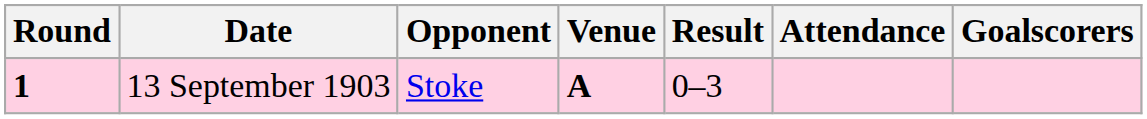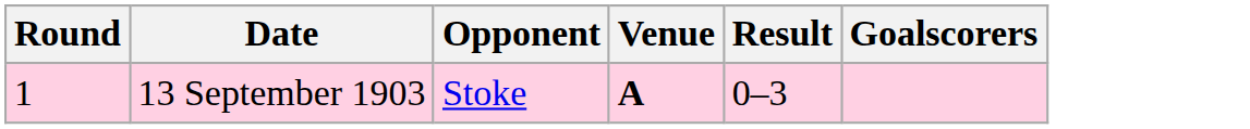- column: Attendance
13 September 1903 | Round: bold -> normal
